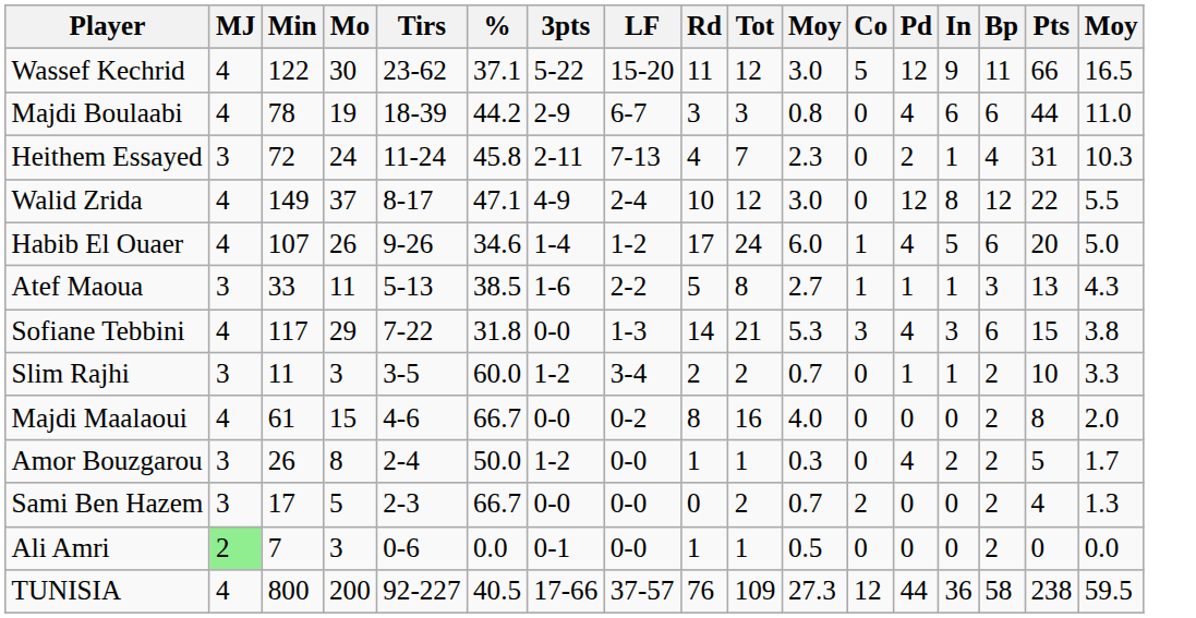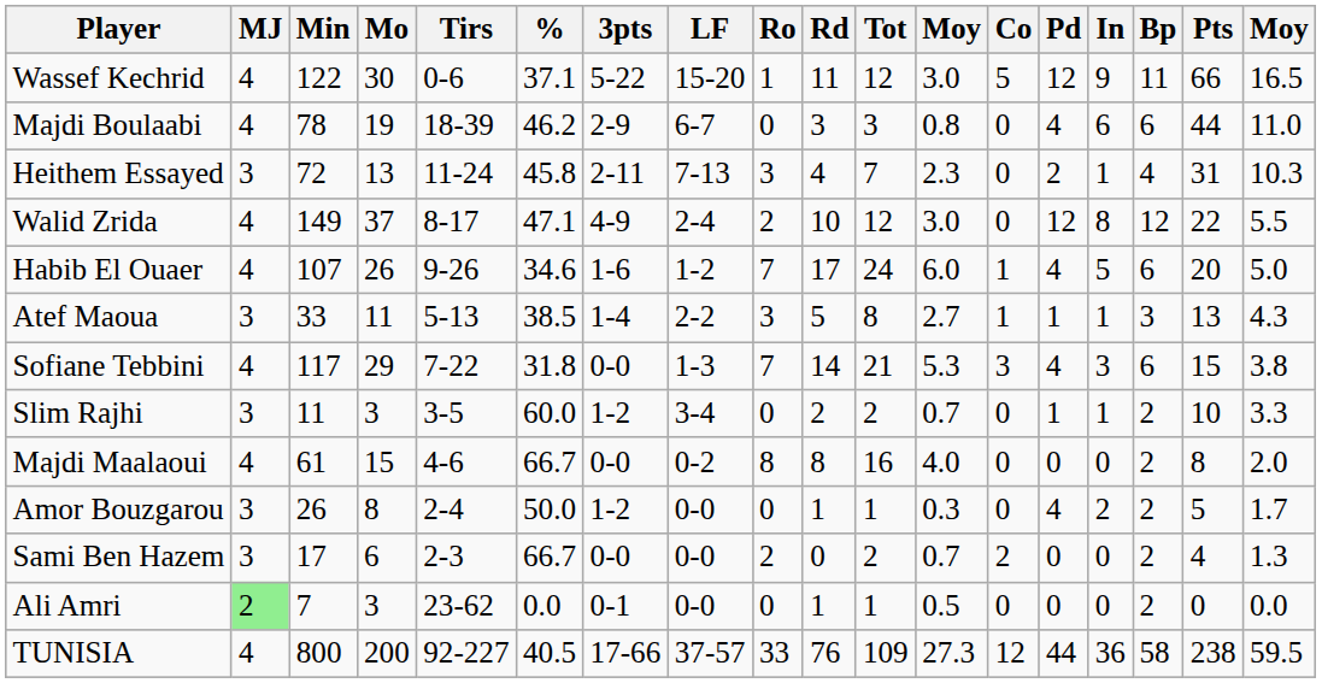+ column: Ro | 1 | 0 | 3 | 2 | 7 | 3 | 7 | 0 | 8 | 0 | 2 | 0 | 33
Wassef Kechrid | Tirs: 23-62 -> 0-6
Majdi Boulaabi | %: 44.2 -> 46.2
Heithem Essayed | Mo: 24 -> 13
Habib El Ouaer | 3pts: 1-4 -> 1-6
Atef Maoua | 3pts: 1-6 -> 1-4
Sami Ben Hazem | Mo: 5 -> 6
Ali Amri | Tirs: 0-6 -> 23-62
